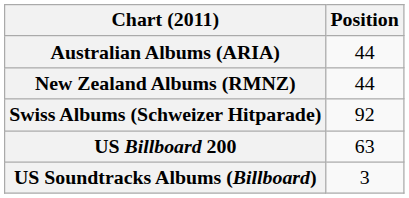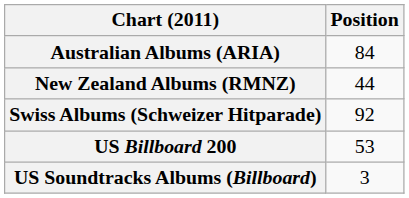Australian Albums (ARIA) | Position: 44 -> 84
US Billboard 200 | Position: 63 -> 53
